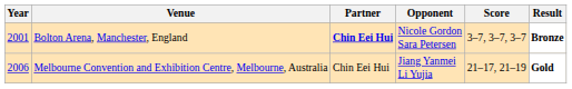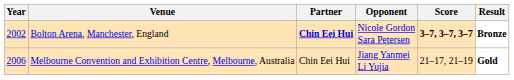Bolton Arena, Manchester, England | Year: 2001 -> 2002
Bolton Arena, Manchester, England | Score: normal -> bold
